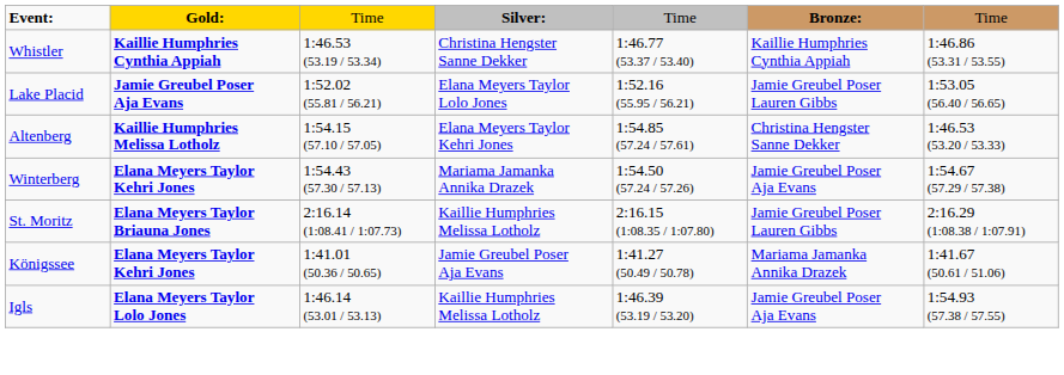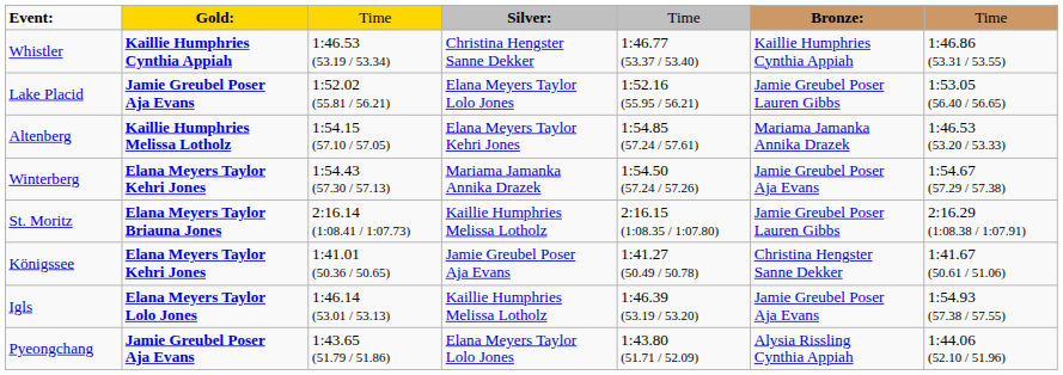Altenberg | column 6: Christina Hengster Sanne Dekker -> Mariama Jamanka Annika Drazek
Königssee | column 6: Mariama Jamanka Annika Drazek -> Christina Hengster Sanne Dekker
+ row: Pyeongchang | Jamie Greubel Poser Aja Evans | 1:43.65 (51.79 / 51.86) | Elana Meyers Taylor Lolo Jones | 1:43.80 (51.71 / 52.09) | Alysia Rissling Cynthia Appiah | 1:44.06 (52.10 / 51.96)
